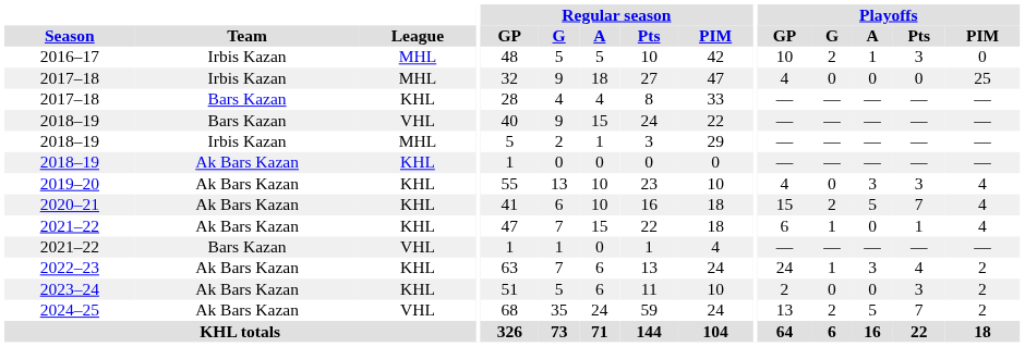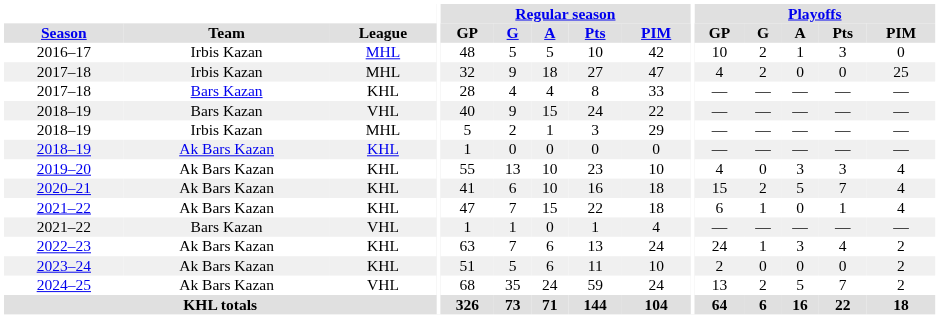2017–18 / Irbis Kazan | Playoffs / G: 0 -> 2
2023–24 | Playoffs / Pts: 3 -> 0
